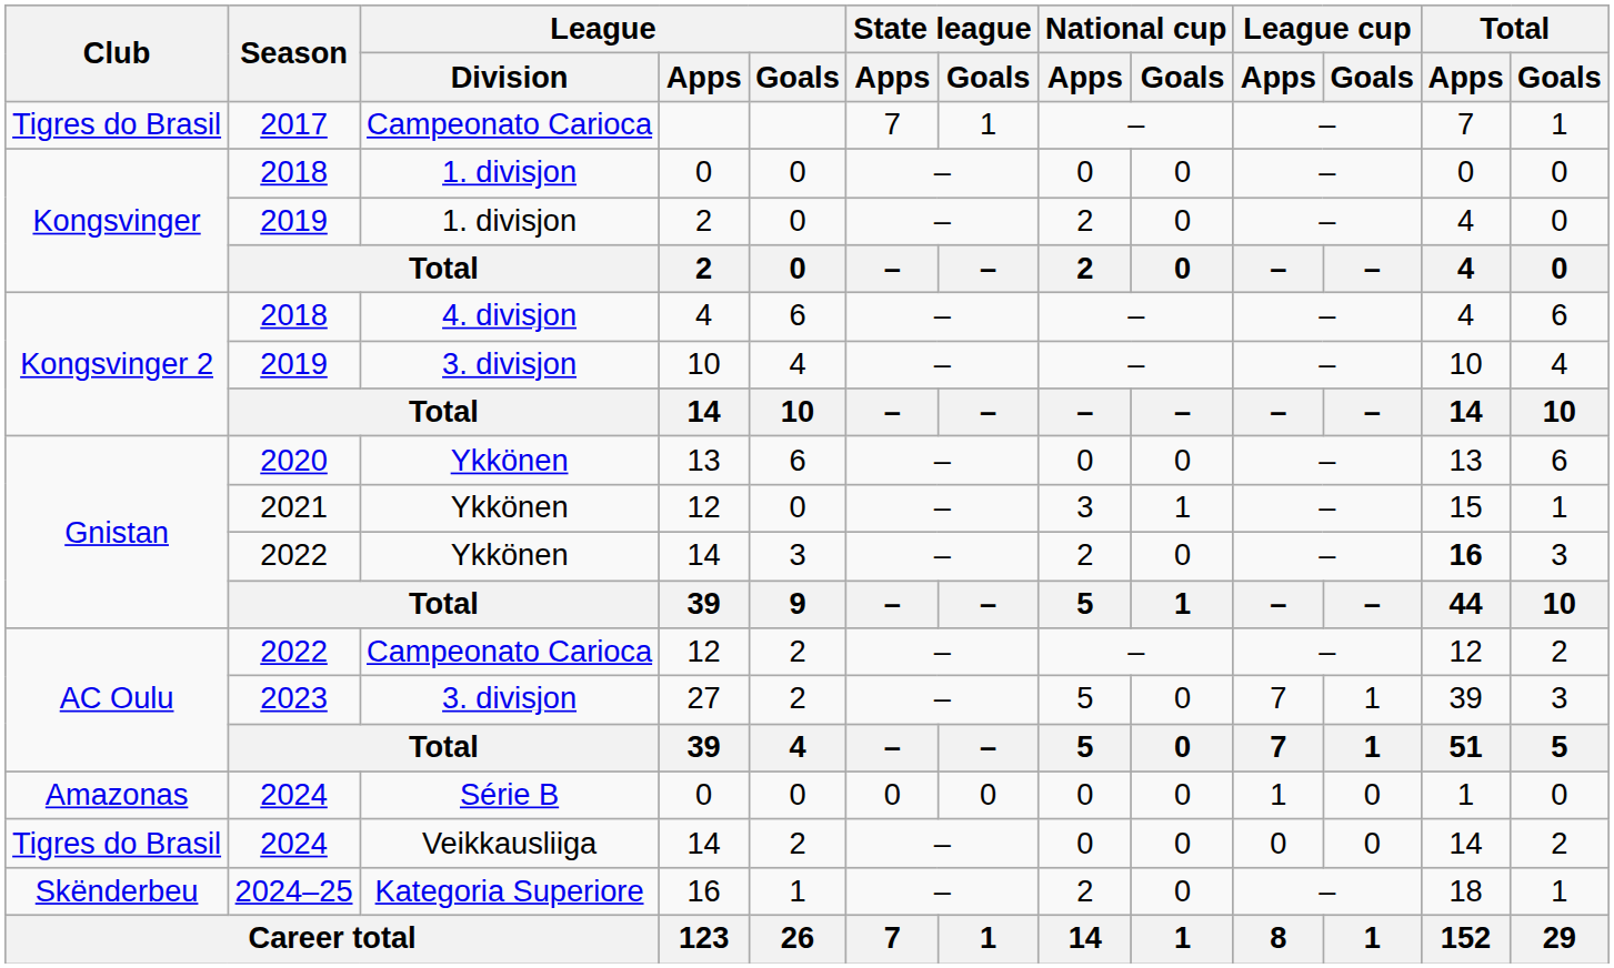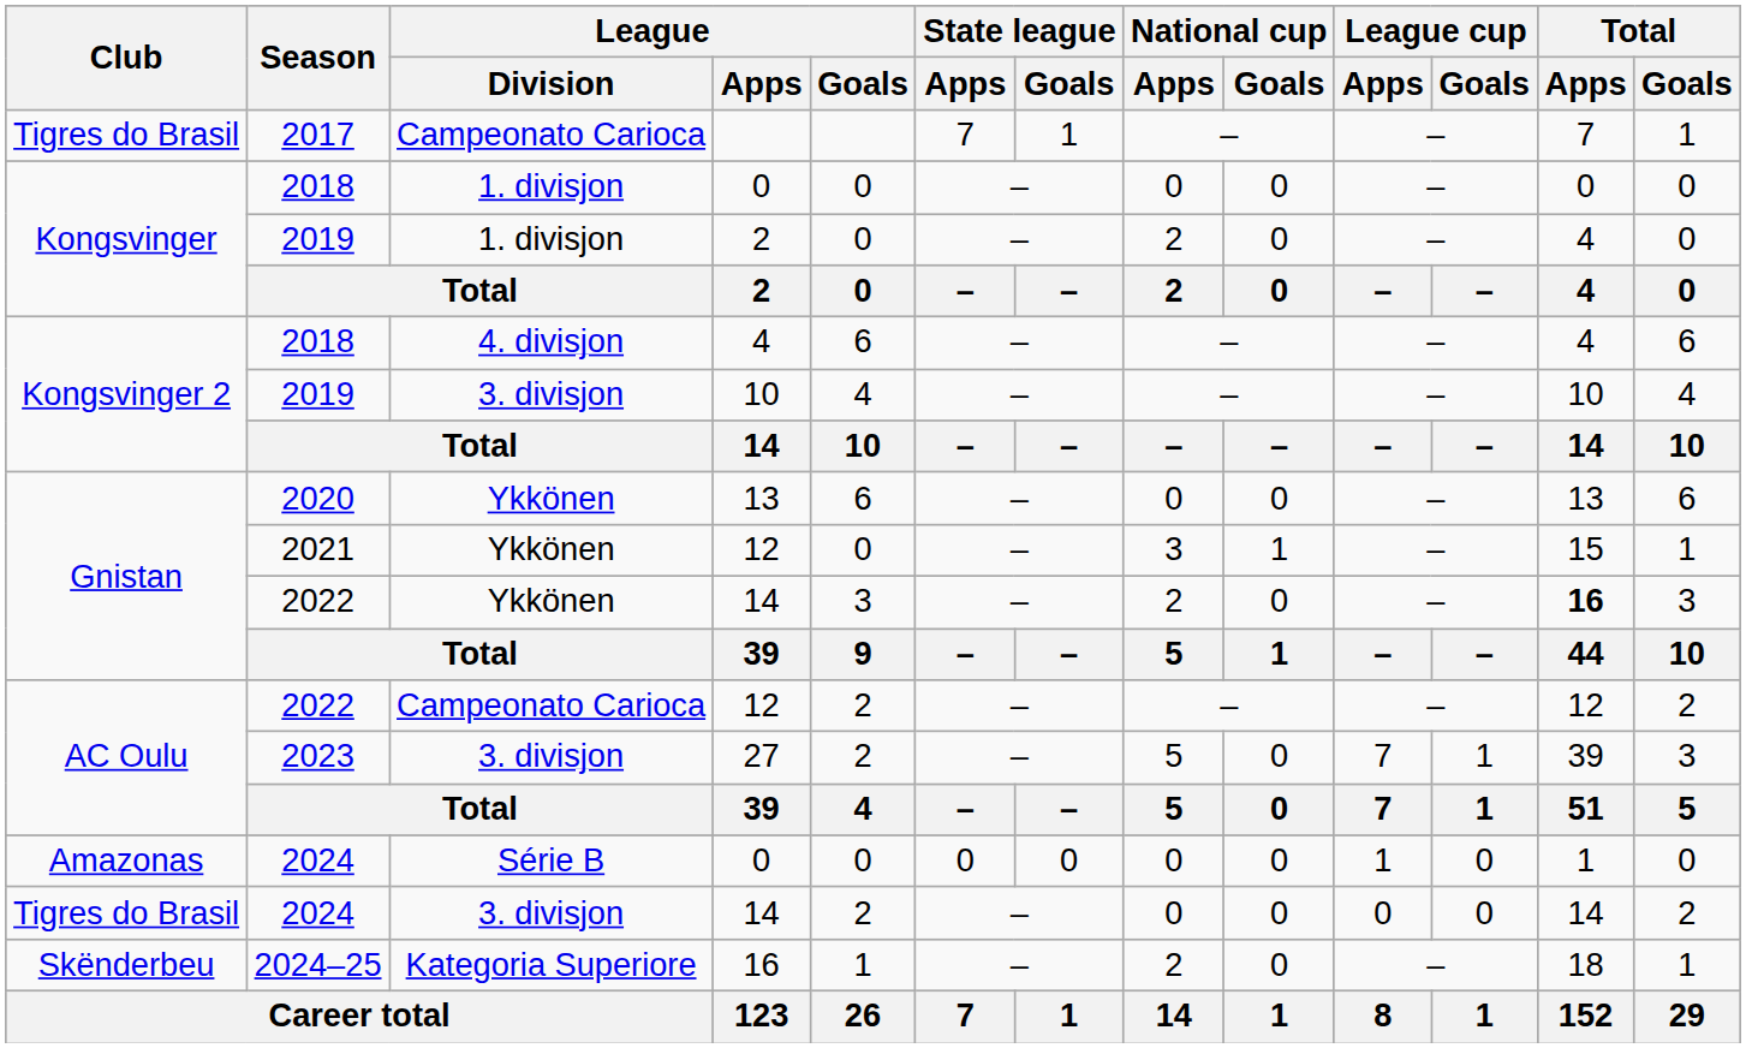2024 / 14 | League / Division: Veikkausliiga -> 3. divisjon
